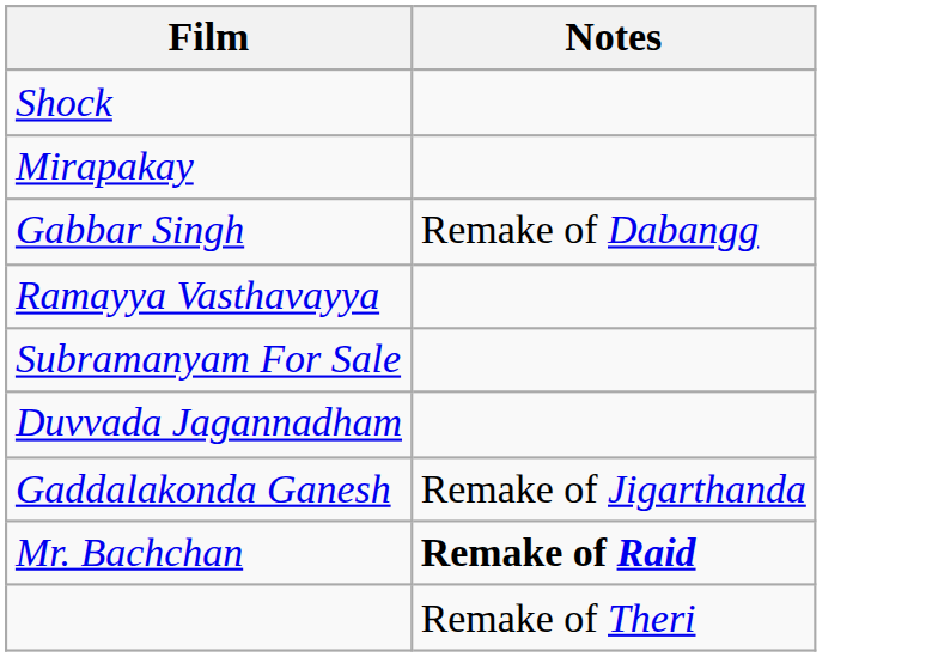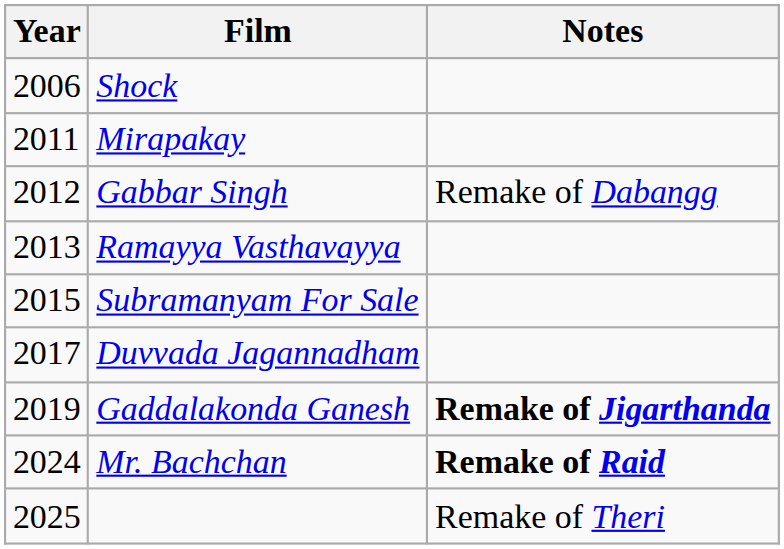+ column: Year | 2006 | 2011 | 2012 | 2013 | 2015 | 2017 | 2019 | 2024 | 2025
Gaddalakonda Ganesh | Notes: normal -> bold
